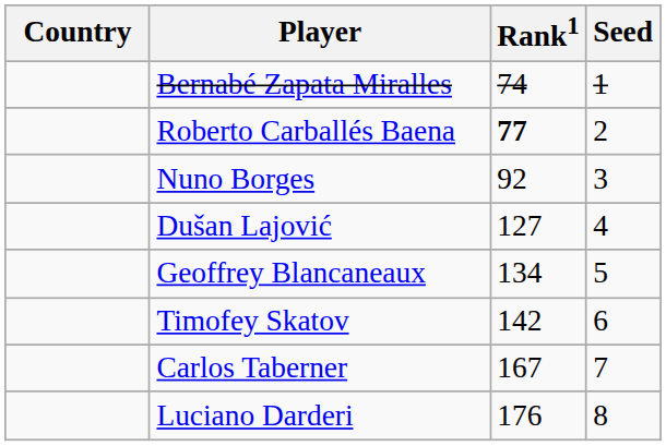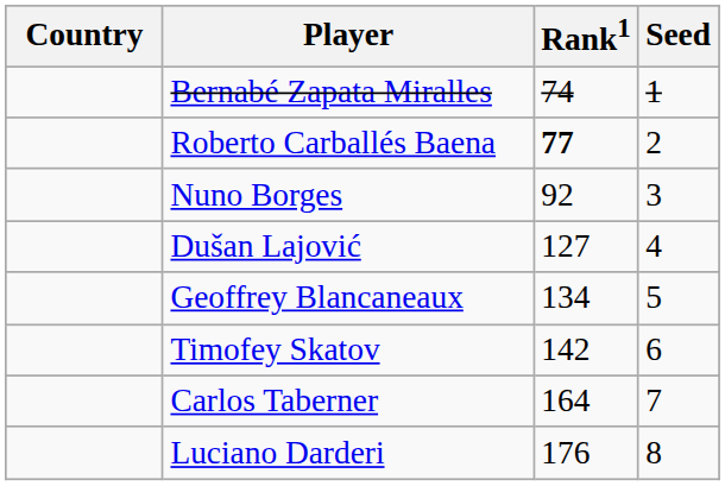Carlos Taberner | Rank1: 167 -> 164
